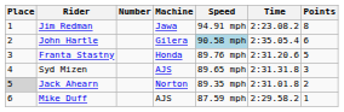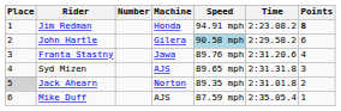Jim Redman | Machine: Jawa -> Honda
Jim Redman | Points: normal -> bold
John Hartle | Time: 2:35.05.4 -> 2:29.58.2
Franta Stastny | Machine: Honda -> Jawa
Franta Stastny | Points: 5 -> 4
Mike Duff | Time: 2:29.58.2 -> 2:35.05.4
